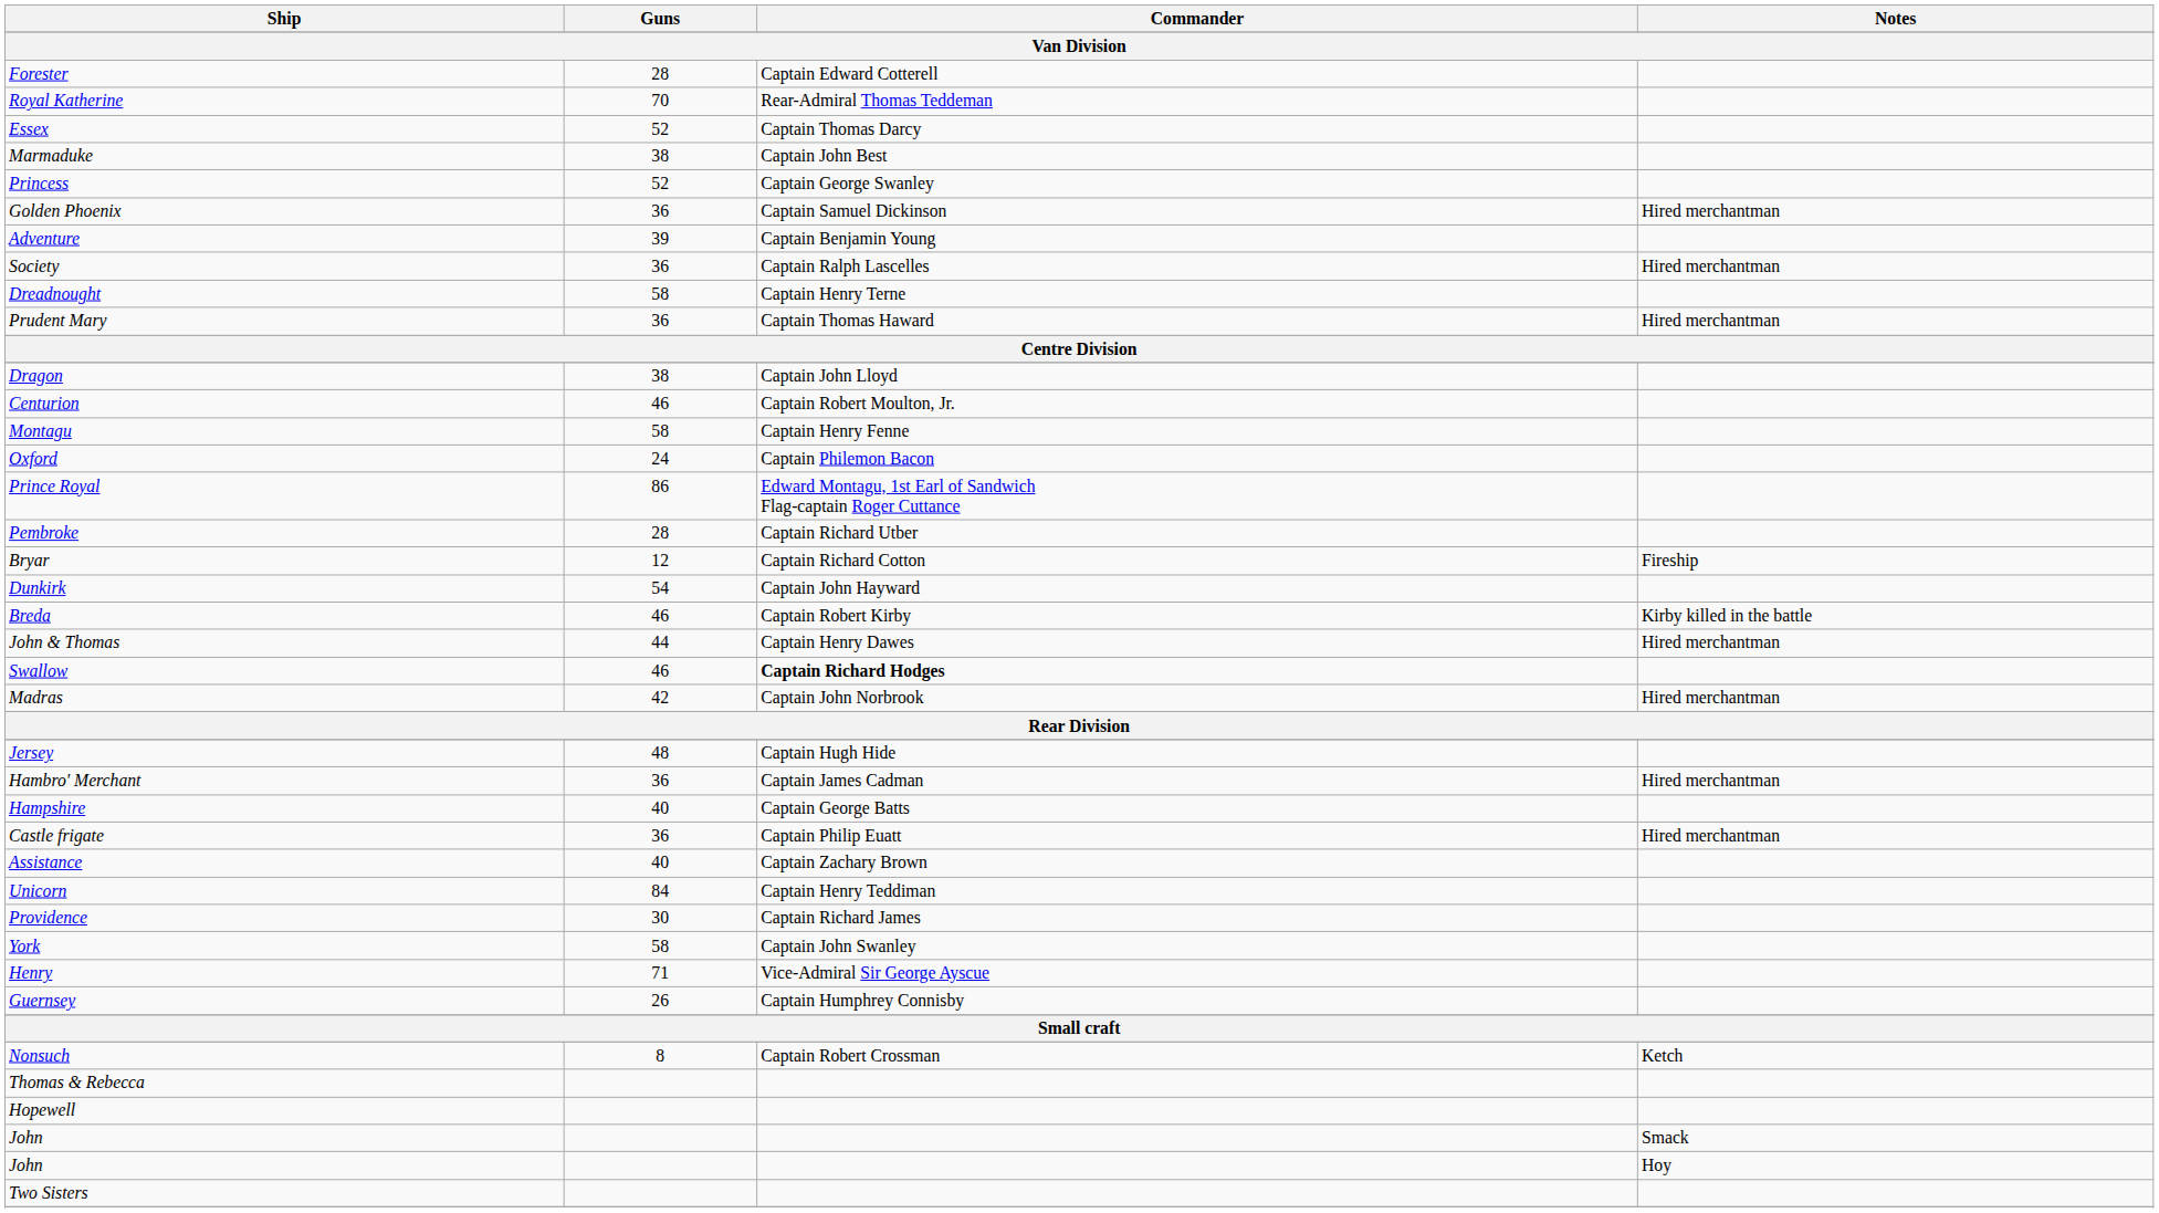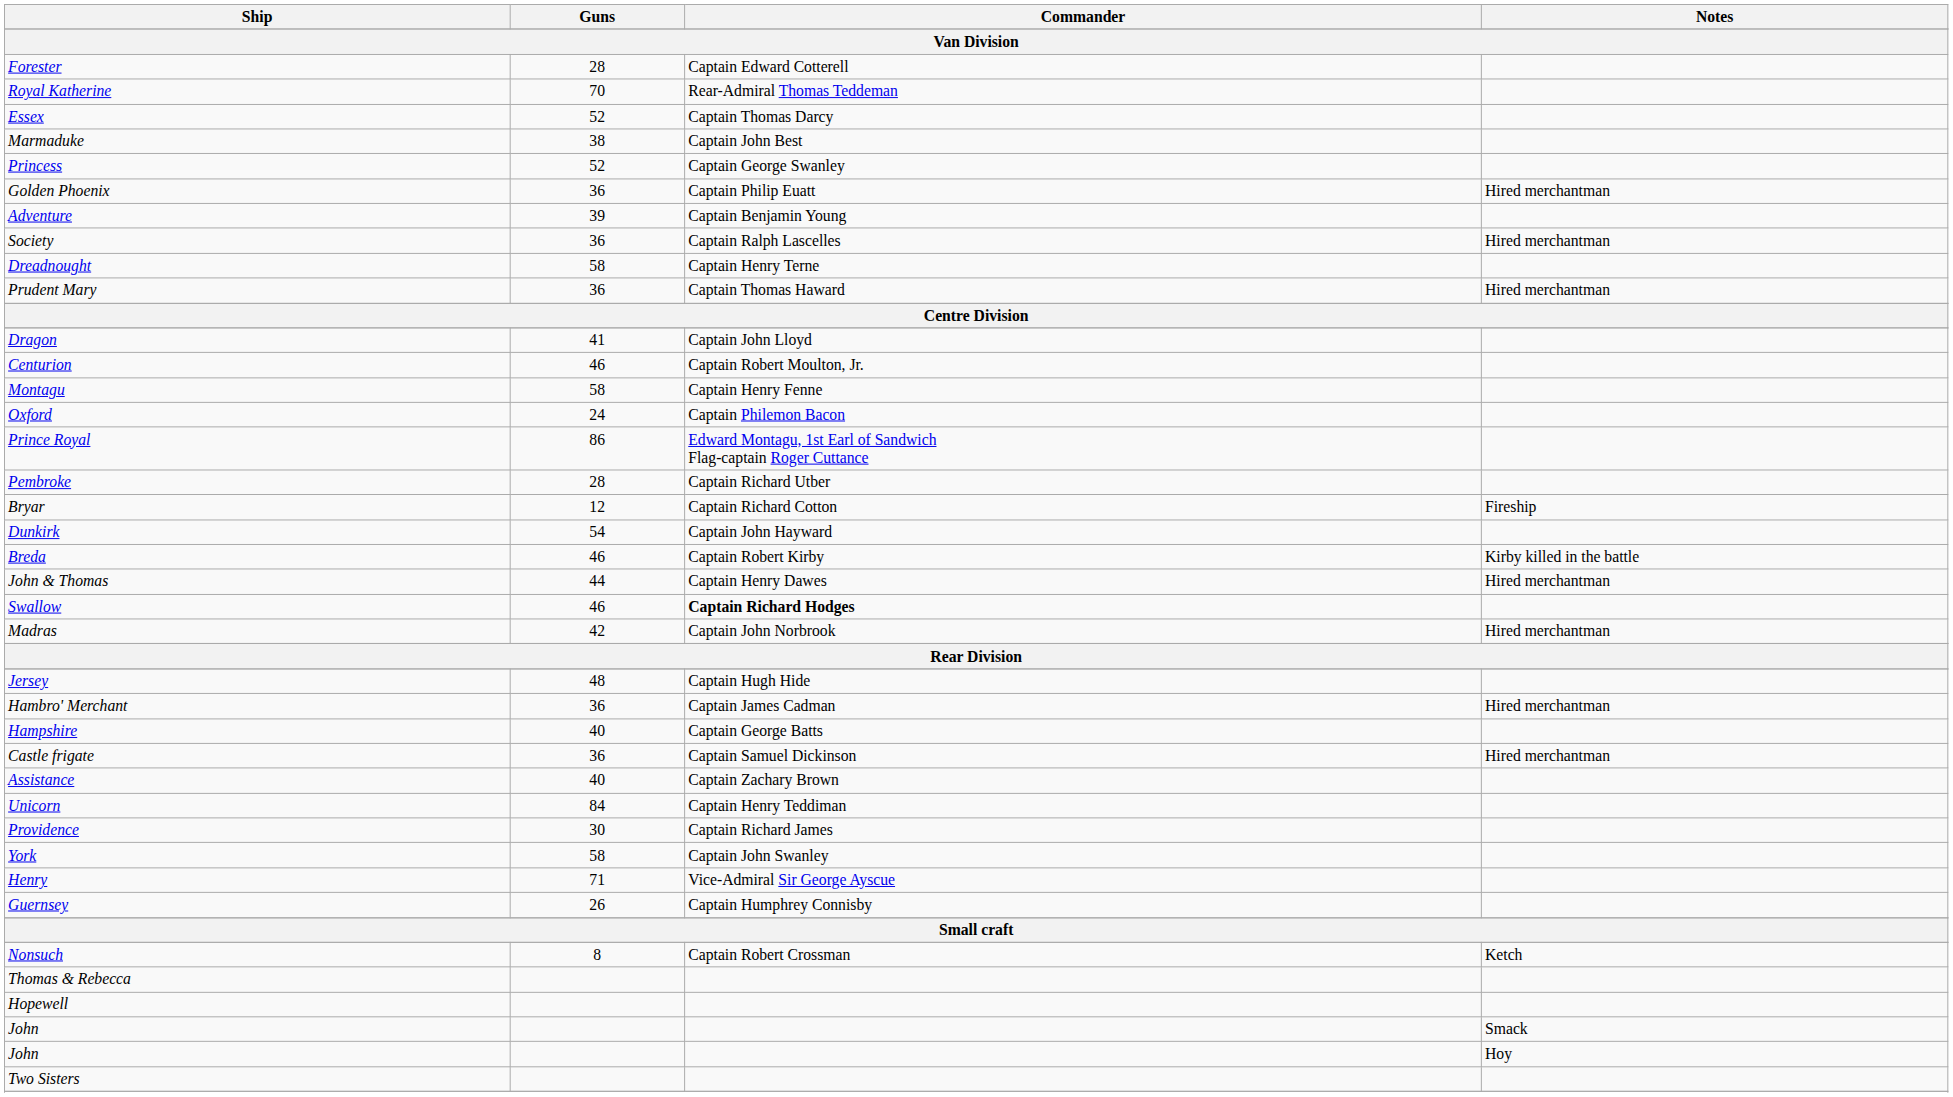Golden Phoenix | Commander: Captain Samuel Dickinson -> Captain Philip Euatt
Dragon | Guns: 38 -> 41
Castle frigate | Commander: Captain Philip Euatt -> Captain Samuel Dickinson
